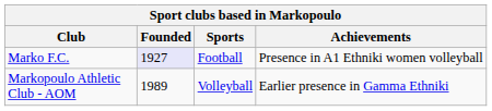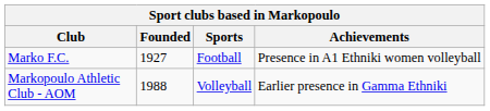Marko F.C. | Founded: lavender background -> no background
Markopoulo Athletic Club - AOM | Founded: 1989 -> 1988
